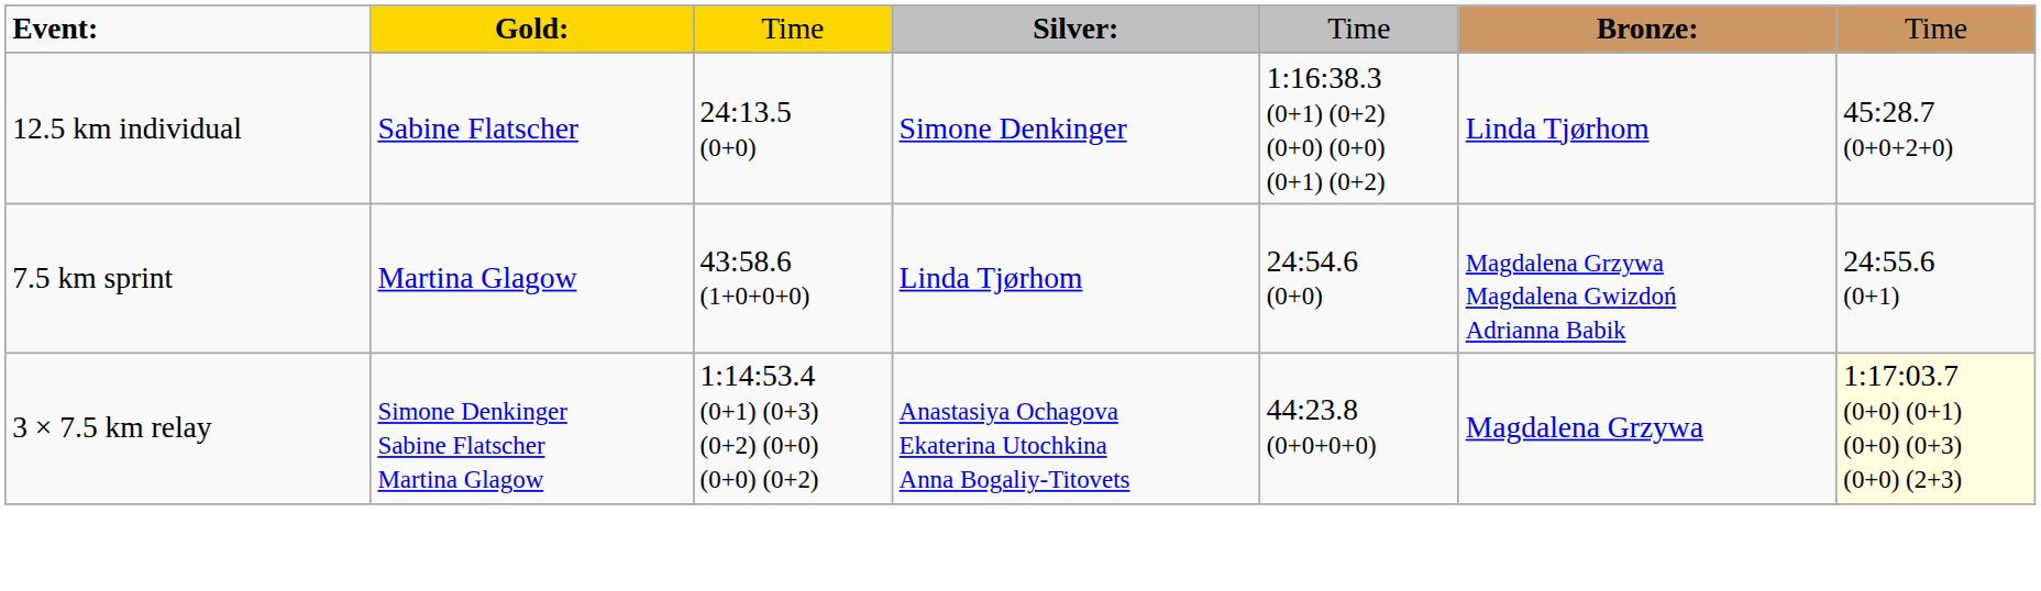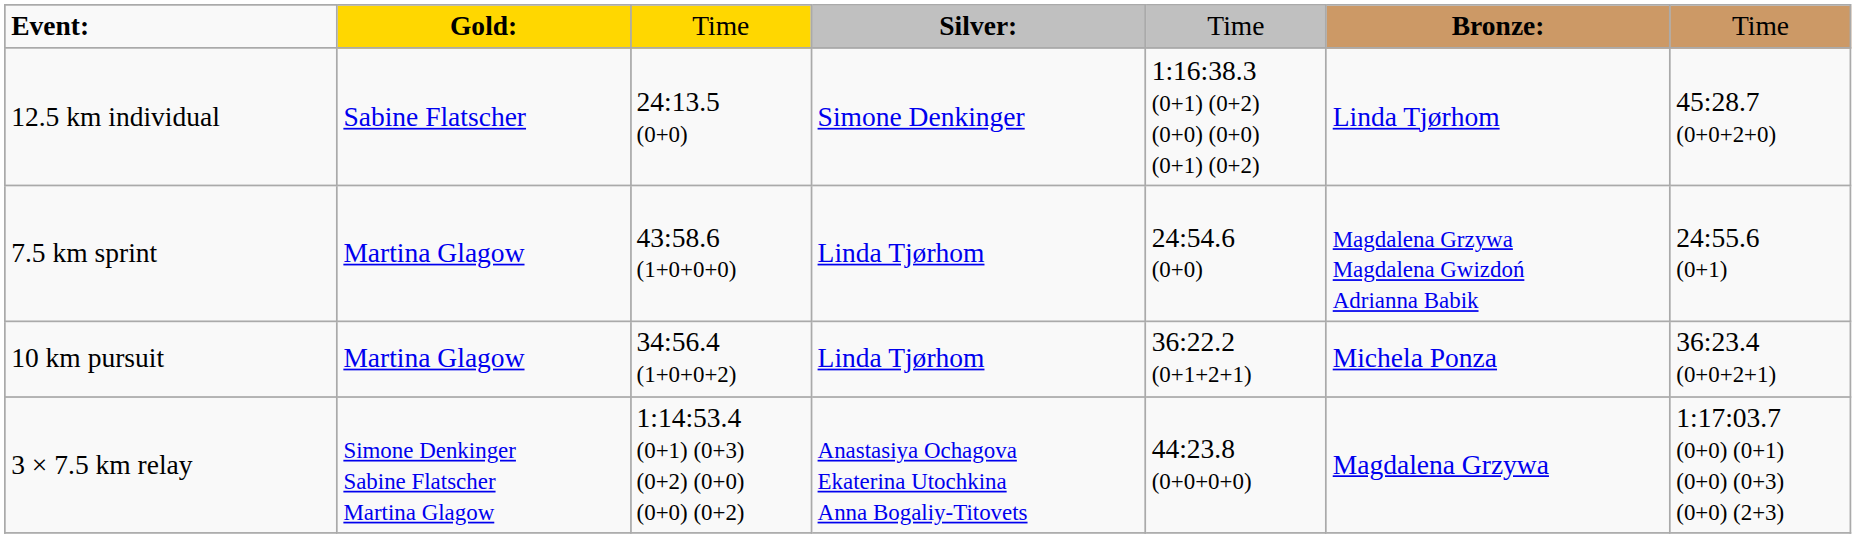+ row: 10 km pursuit | Martina Glagow | 34:56.4 (1+0+0+2) | Linda Tjørhom | 36:22.2 (0+1+2+1) | Michela Ponza | 36:23.4 (0+0+2+1)
3 × 7.5 km relay | column 7: lightyellow background -> no background
